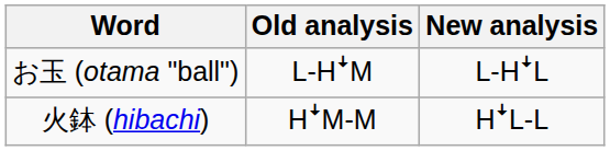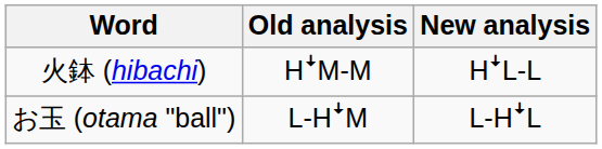rows swapped: 火鉢 (hibachi) <-> お玉 (otama "ball")
